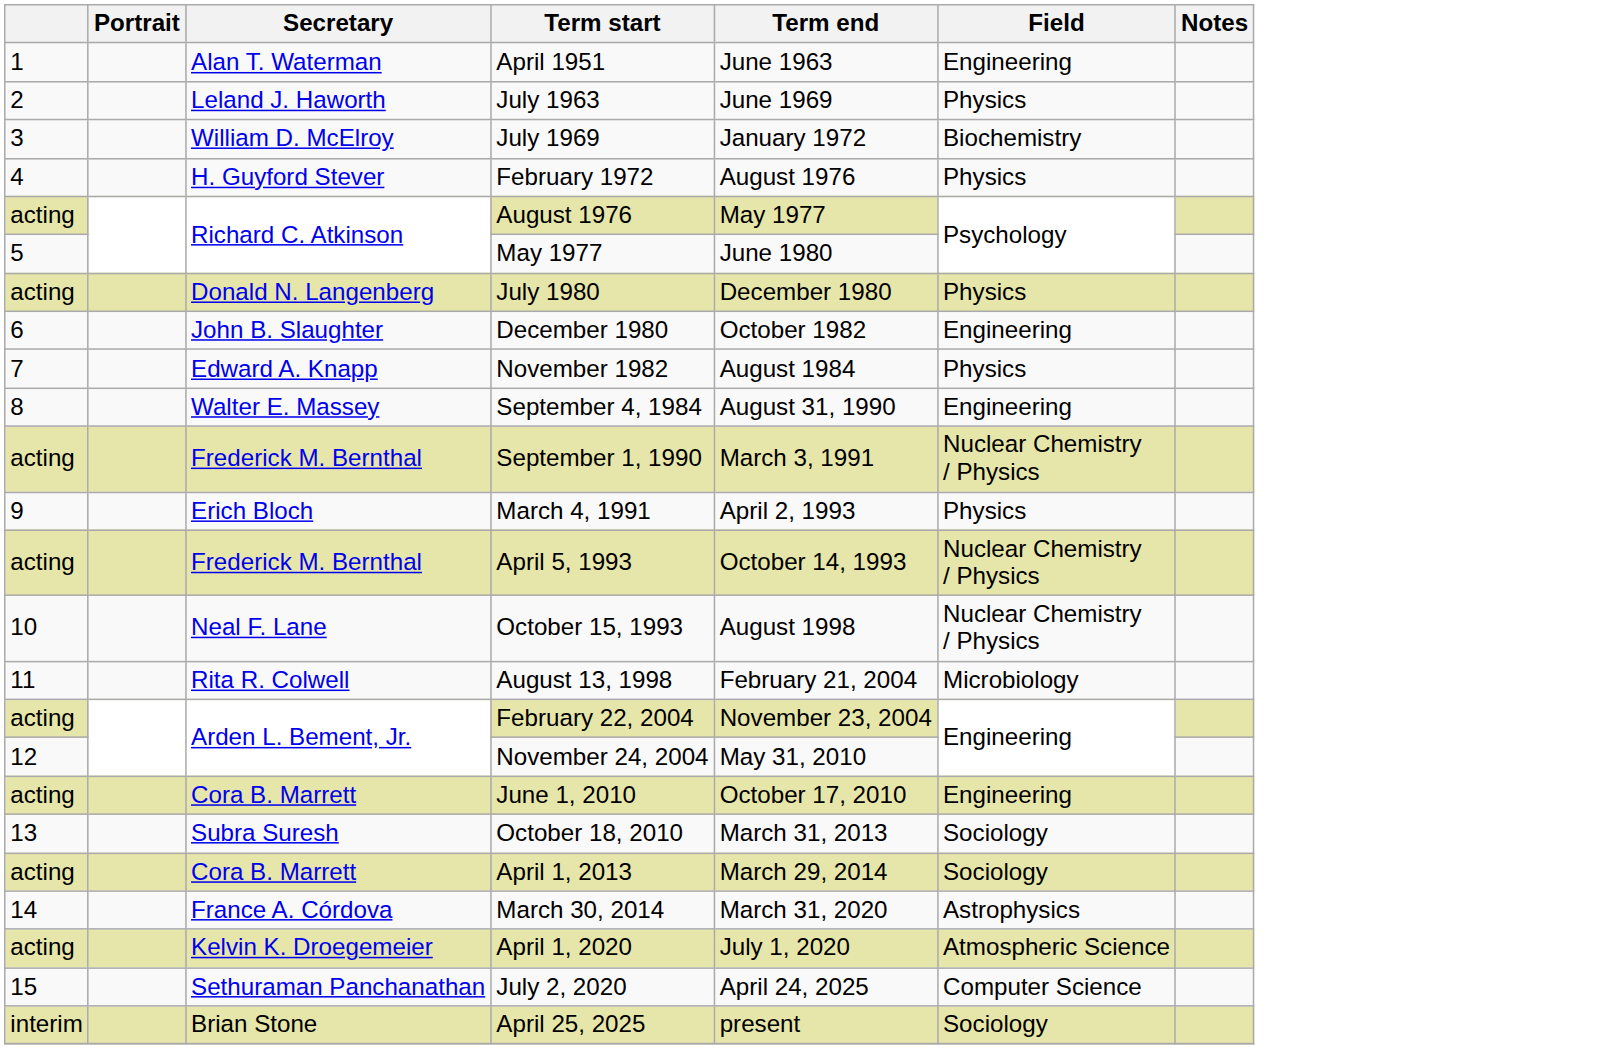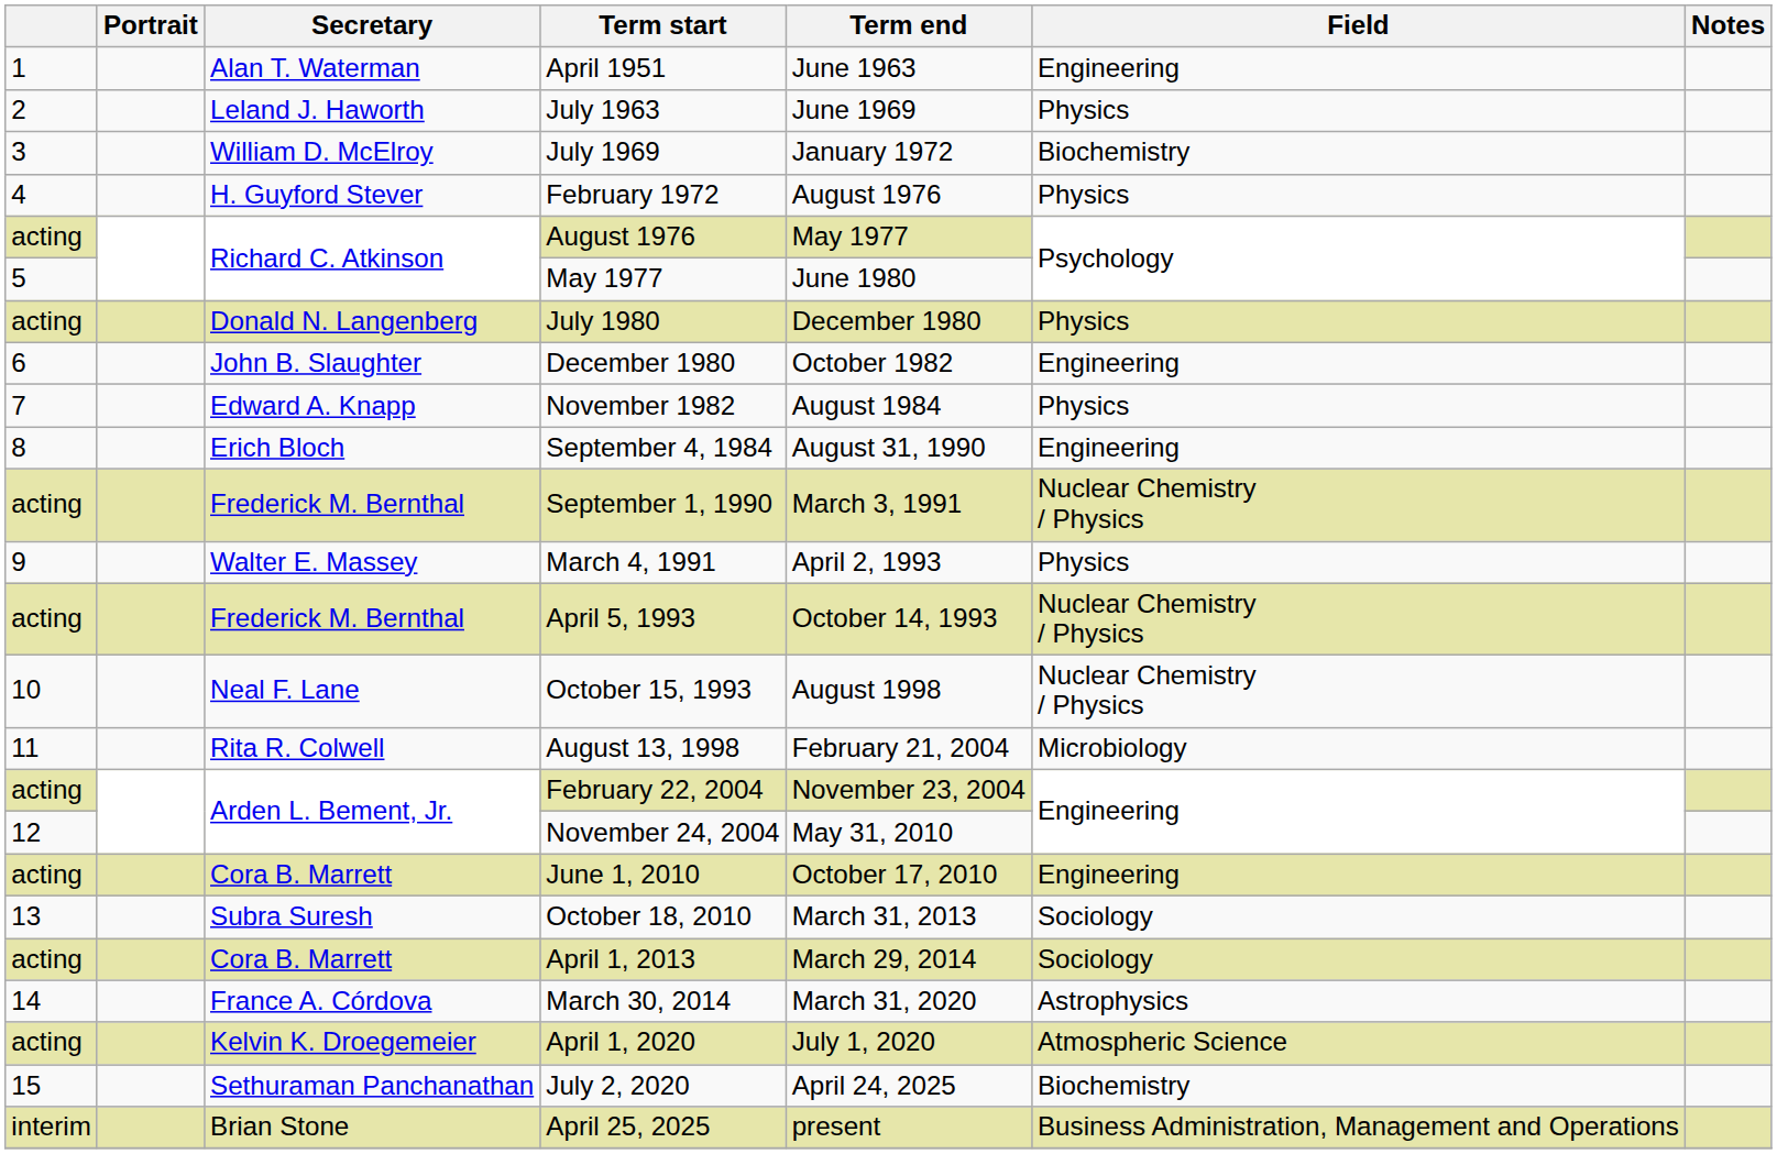September 4, 1984 | Secretary: Walter E. Massey -> Erich Bloch
March 4, 1991 | Secretary: Erich Bloch -> Walter E. Massey
July 2, 2020 | Field: Computer Science -> Biochemistry
April 25, 2025 | Field: Sociology -> Business Administration, Management and Operations
